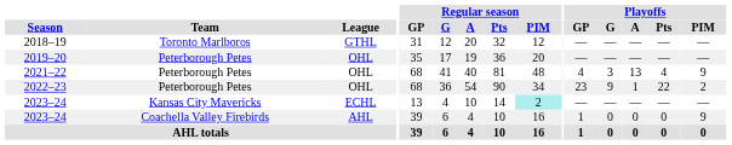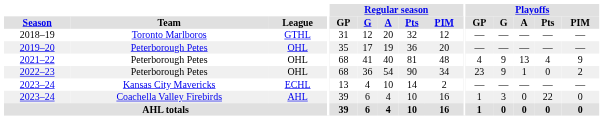2021–22 | Playoffs / G: 3 -> 9
2022–23 | Playoffs / Pts: 22 -> 0
2023–24 / Kansas City Mavericks | Regular season / PIM: paleturquoise background -> no background
2023–24 / Coachella Valley Firebirds | Playoffs / G: 0 -> 3
2023–24 / Coachella Valley Firebirds | Playoffs / Pts: 0 -> 22
2023–24 / Coachella Valley Firebirds | Playoffs / PIM: 9 -> 0
